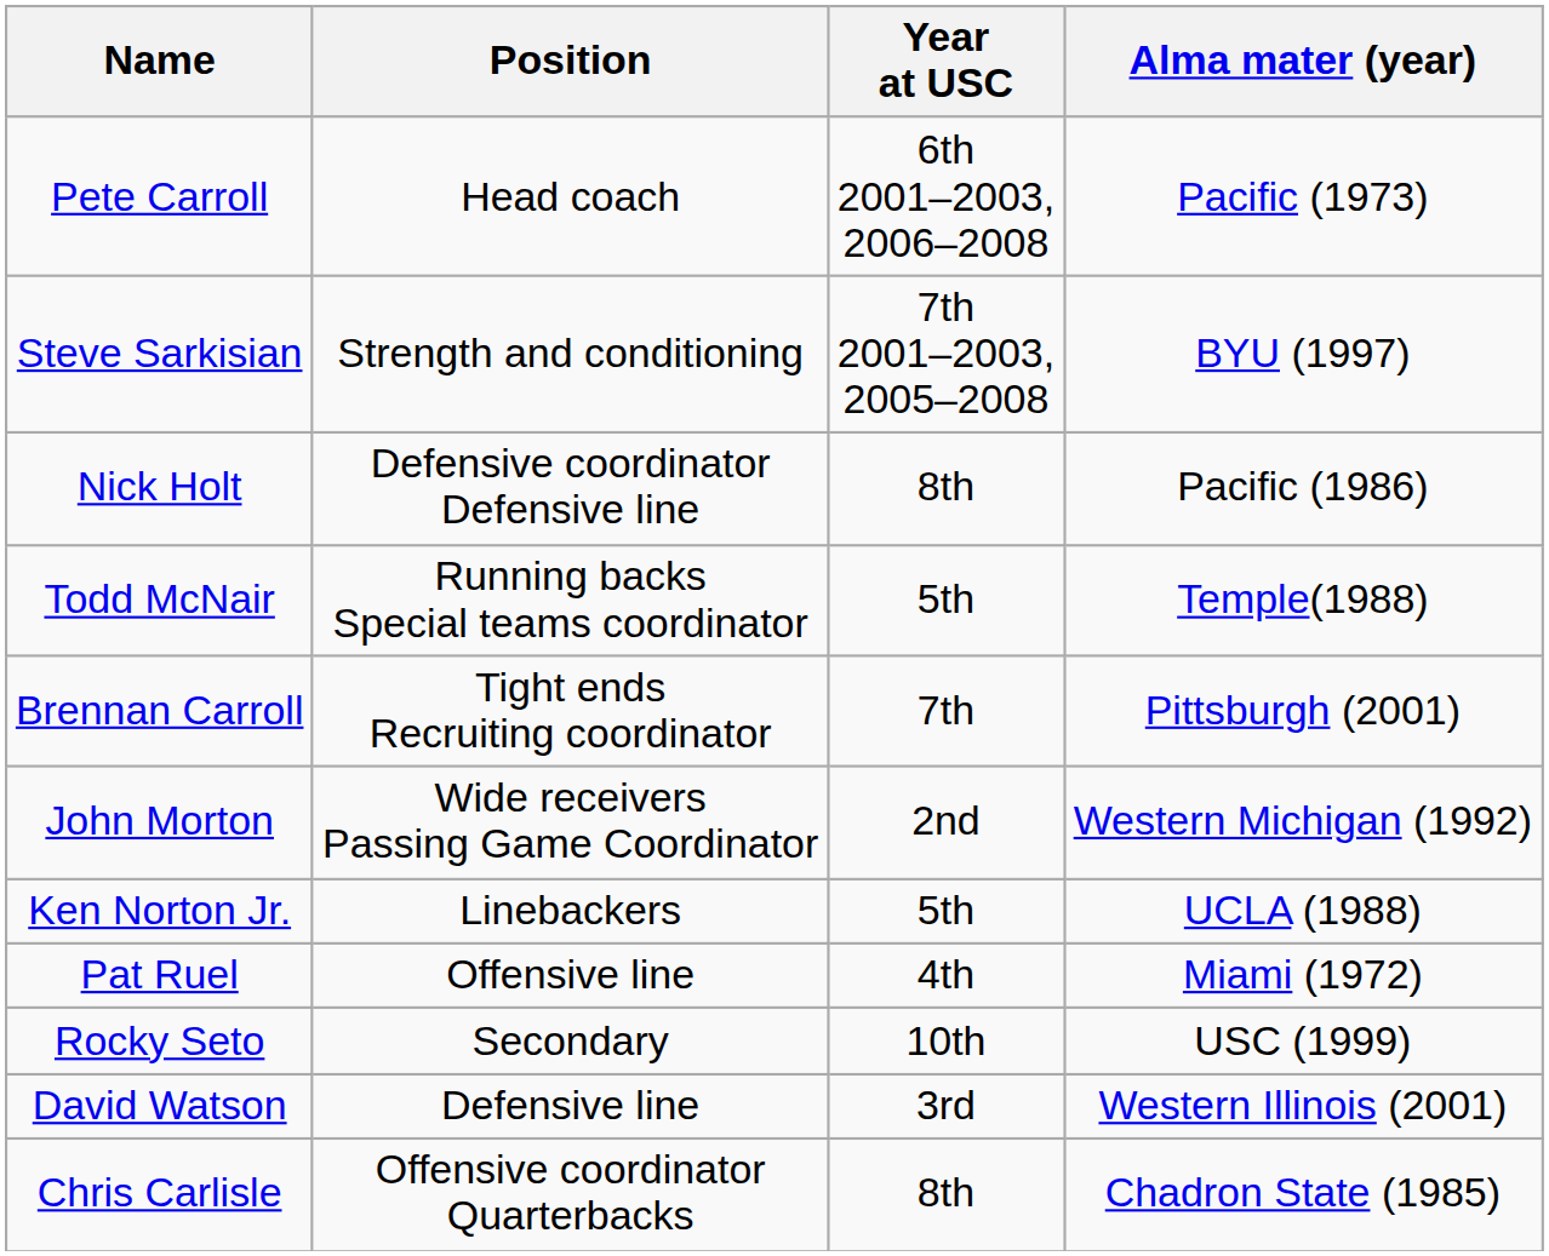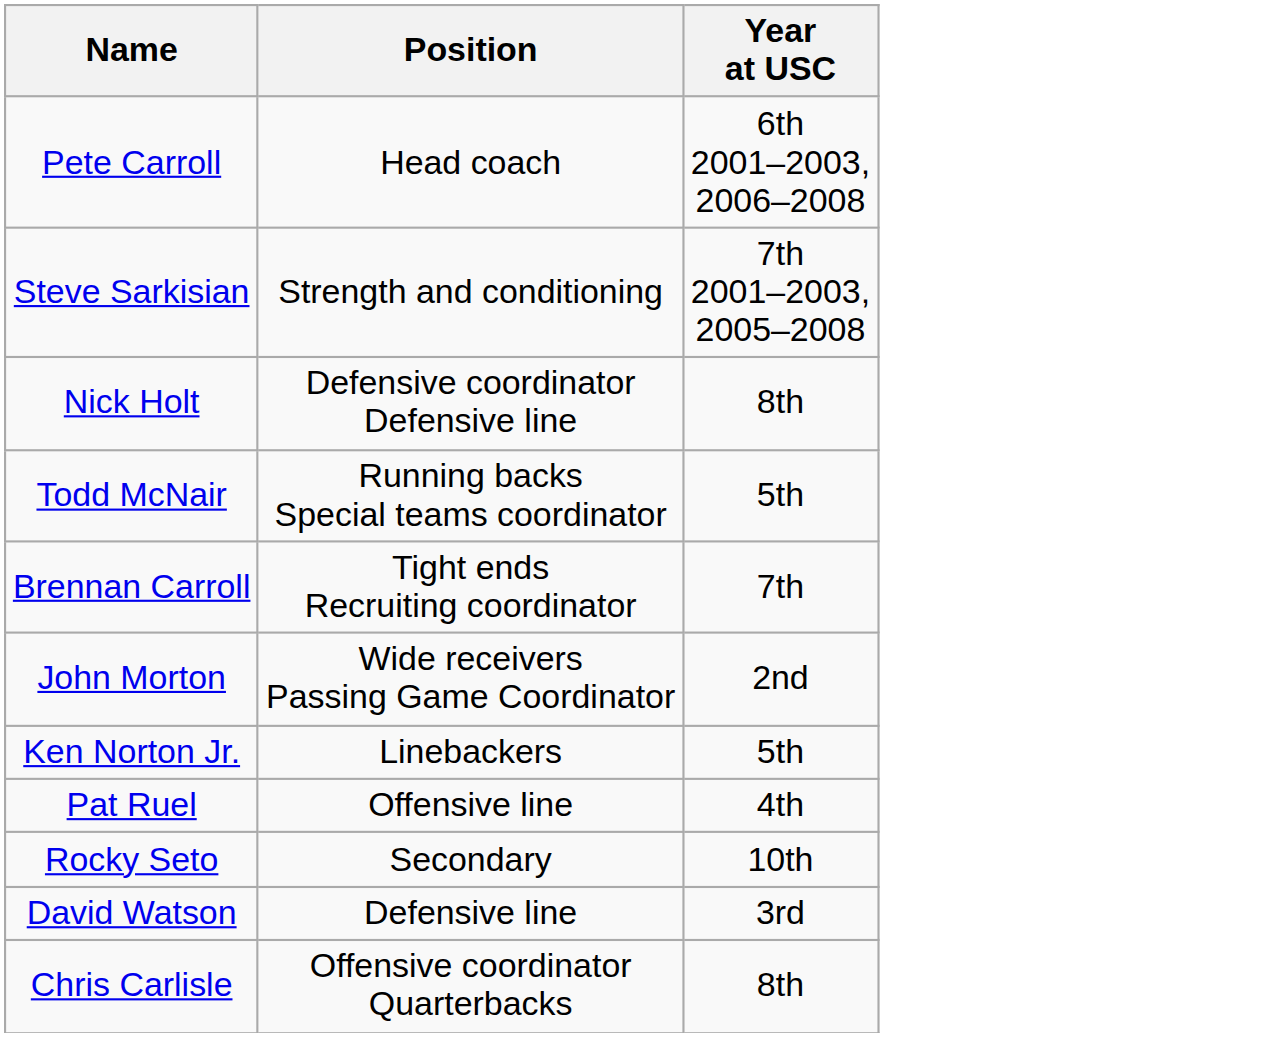- column: Alma mater (year) | Pacific (1973) | BYU (1997) | Pacific (1986) | Temple(1988) | Pittsburgh (2001) | Western Michigan (1992) | UCLA (1988) | Miami (1972) | USC (1999) | Western Illinois (2001) | Chadron State (1985)
